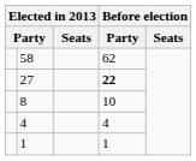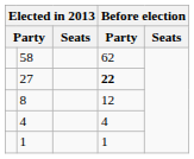8 | column 4: 10 -> 12
